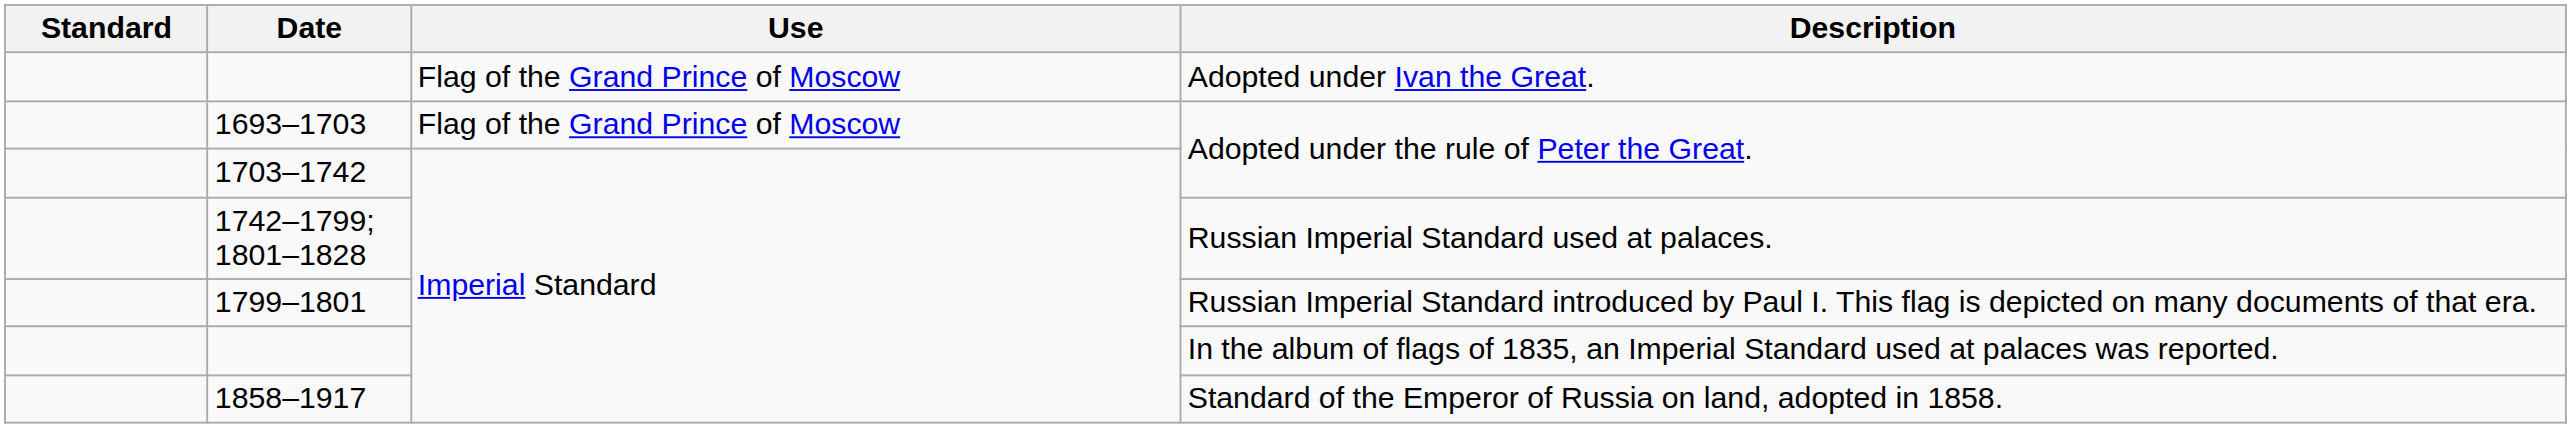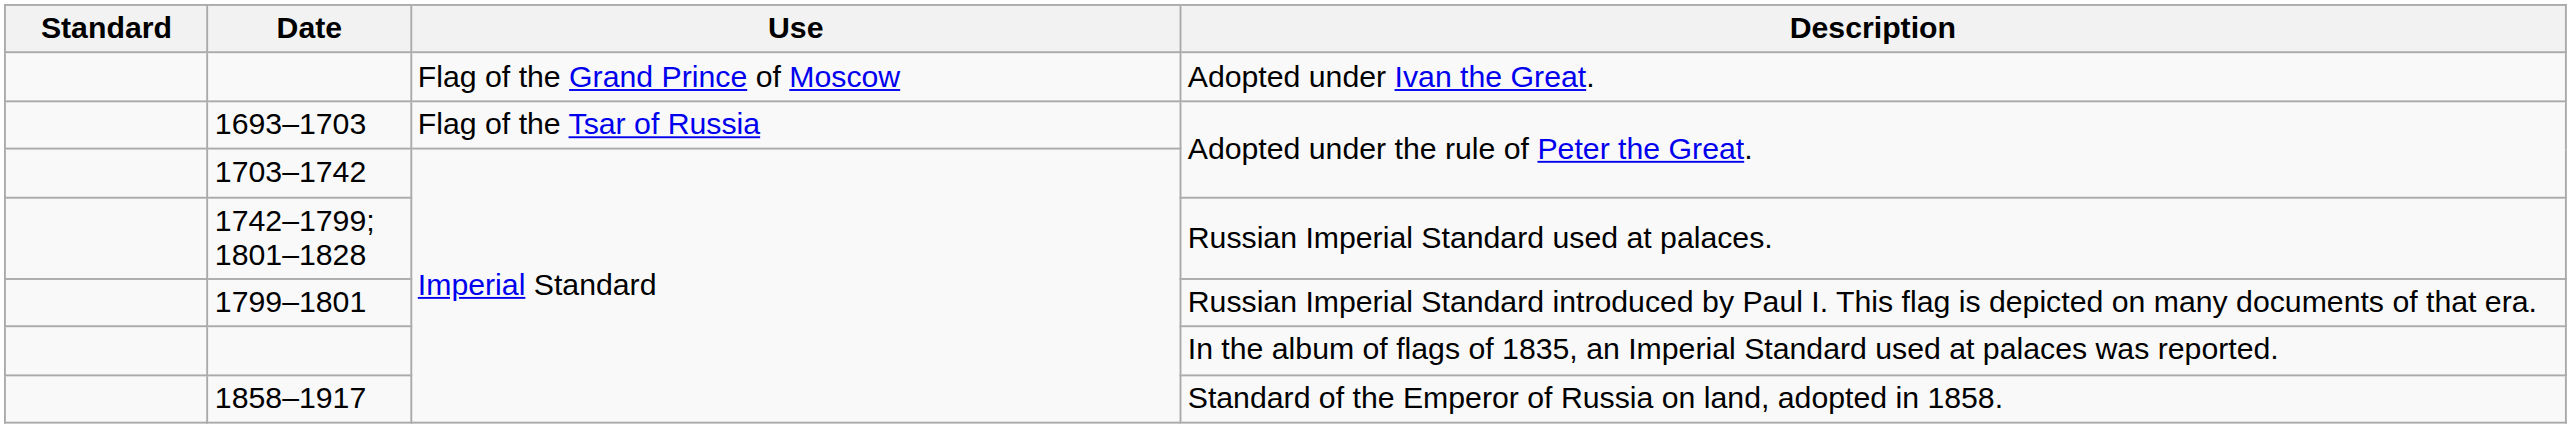1693–1703 | Use: Flag of the Grand Prince of Moscow -> Flag of the Tsar of Russia
